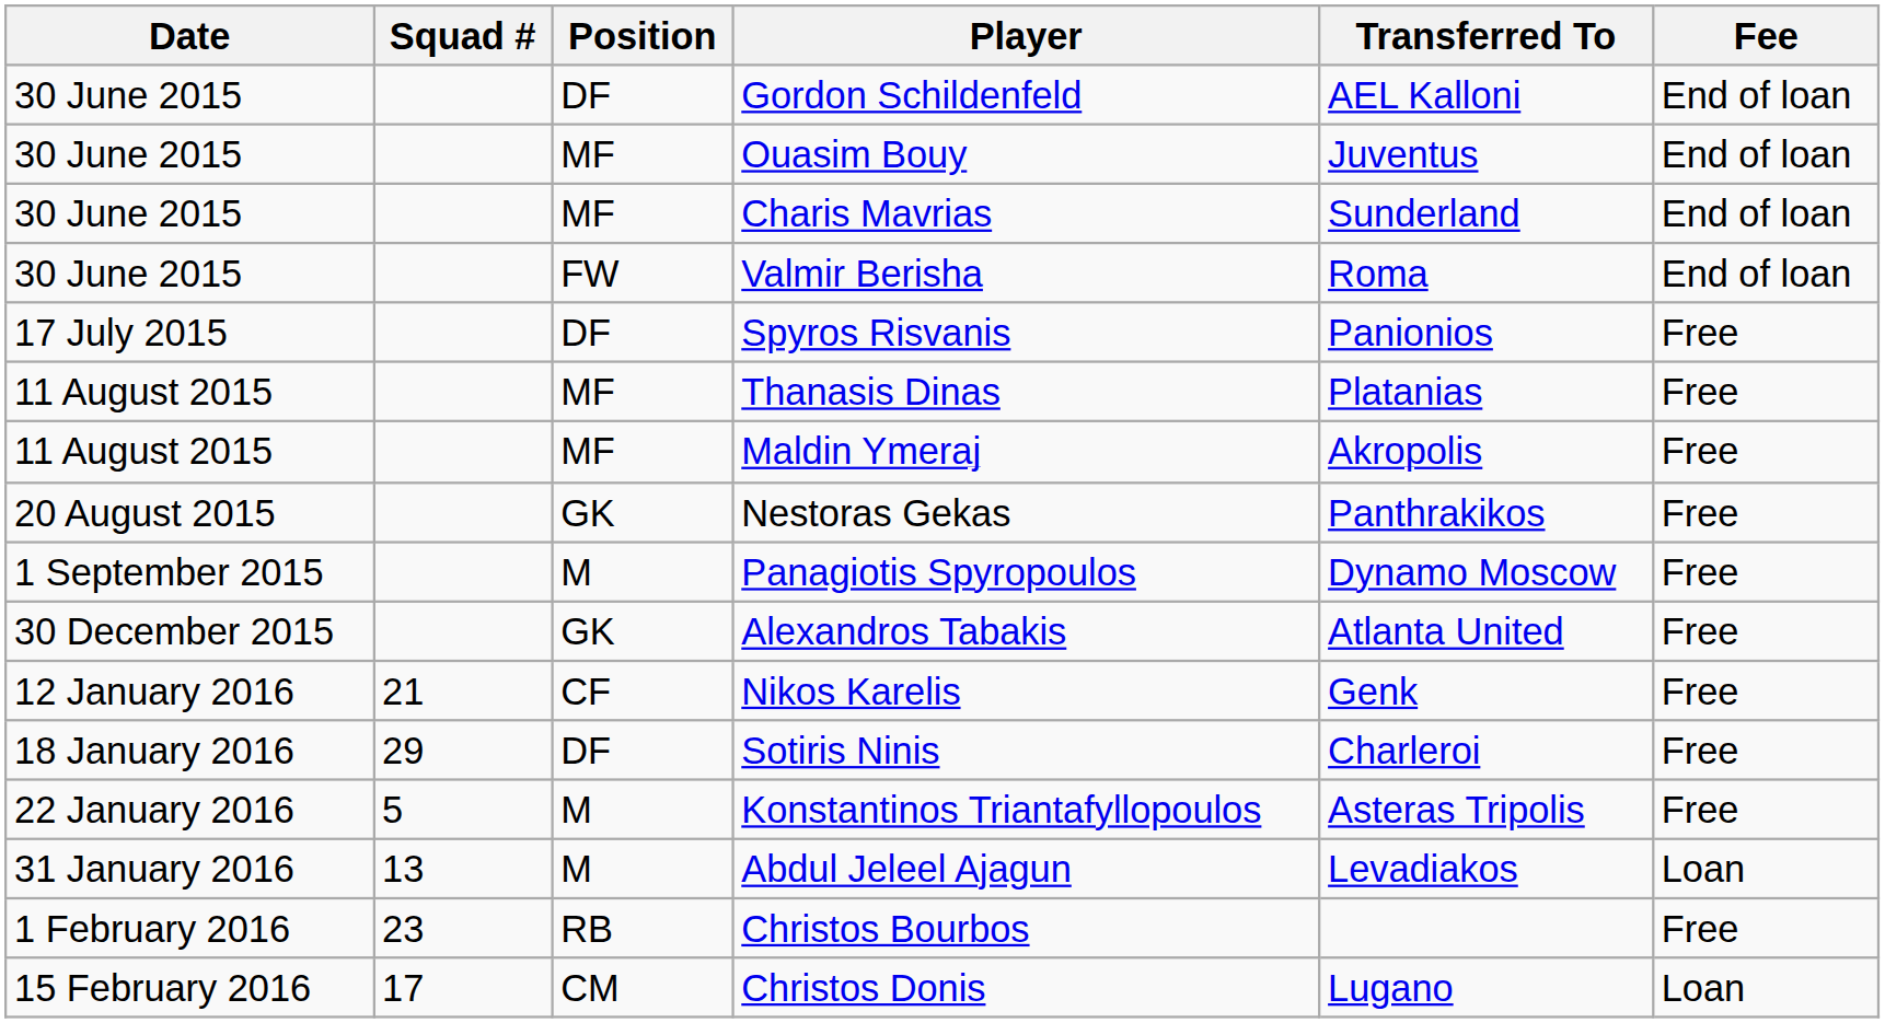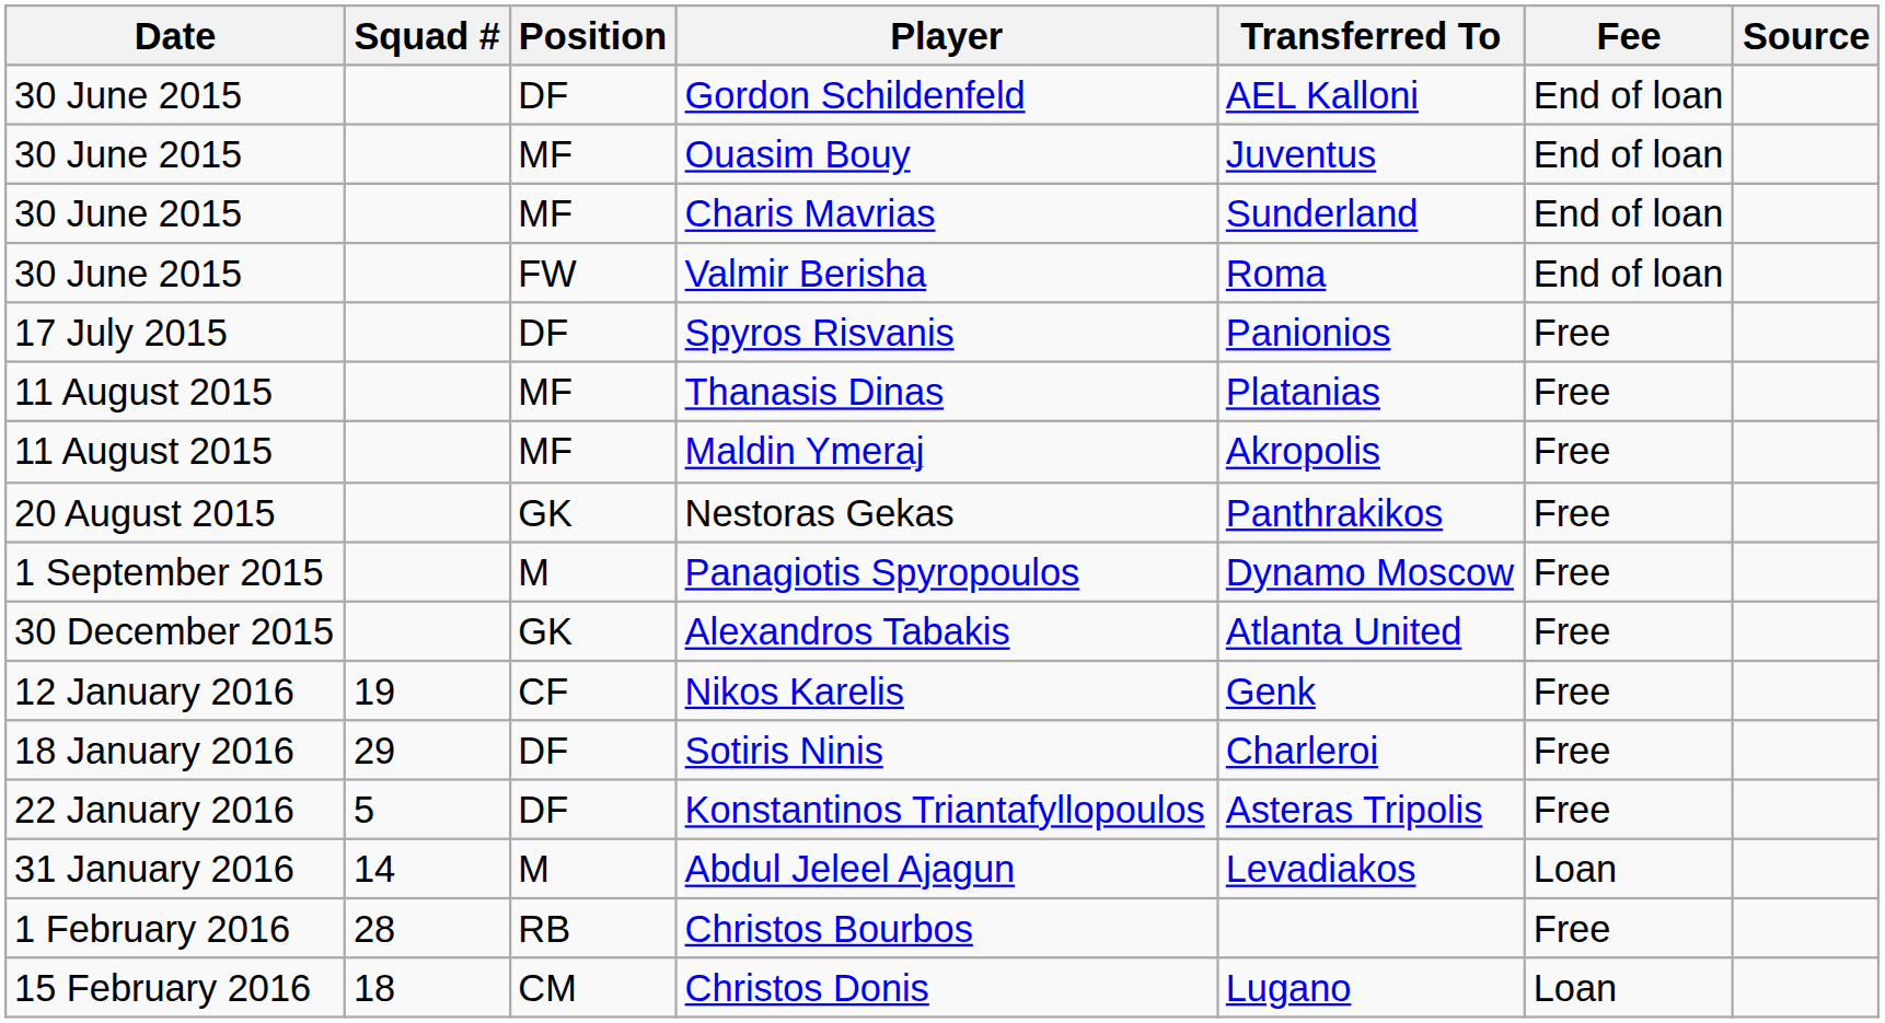+ column: Source
Nikos Karelis | Squad #: 21 -> 19
Konstantinos Triantafyllopoulos | Position: M -> DF
Abdul Jeleel Ajagun | Squad #: 13 -> 14
Christos Bourbos | Squad #: 23 -> 28
Christos Donis | Squad #: 17 -> 18
